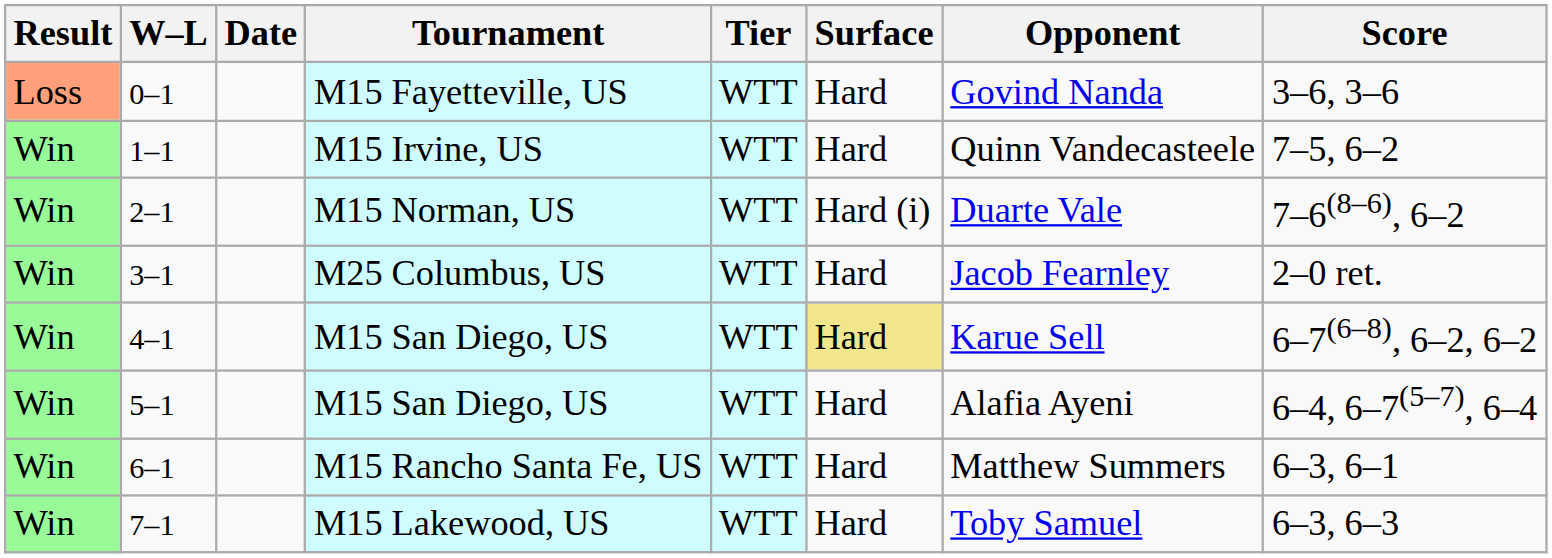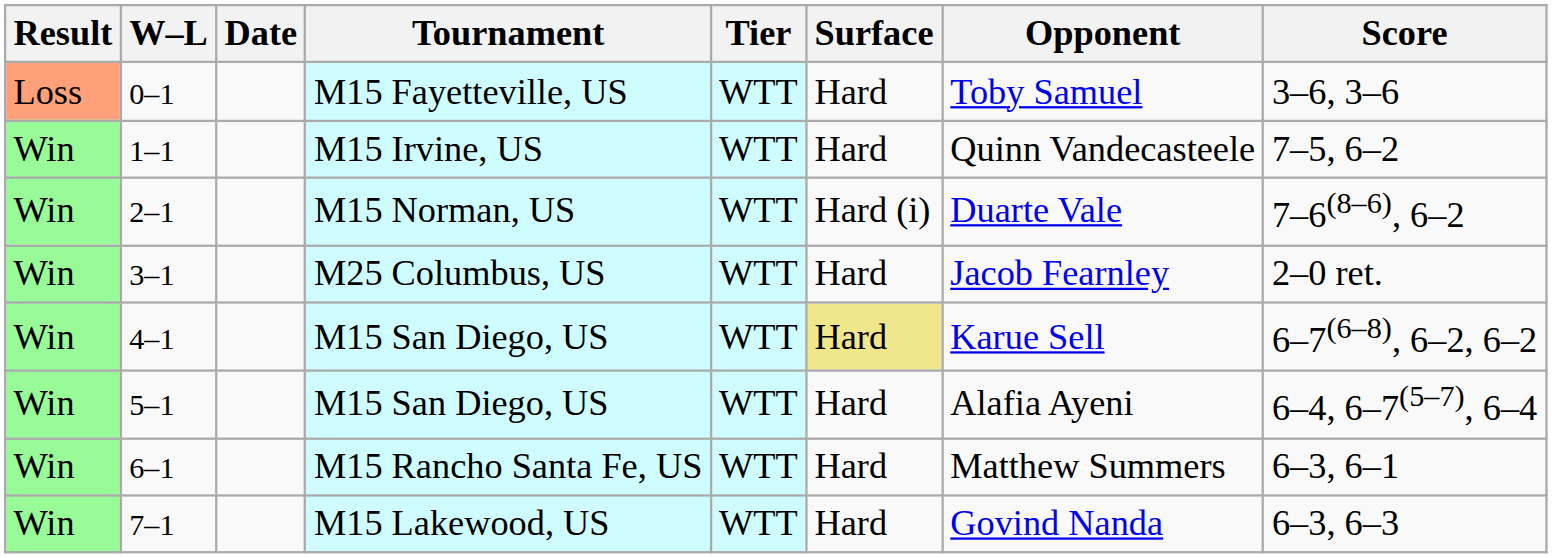0–1 | Opponent: Govind Nanda -> Toby Samuel
7–1 | Opponent: Toby Samuel -> Govind Nanda
